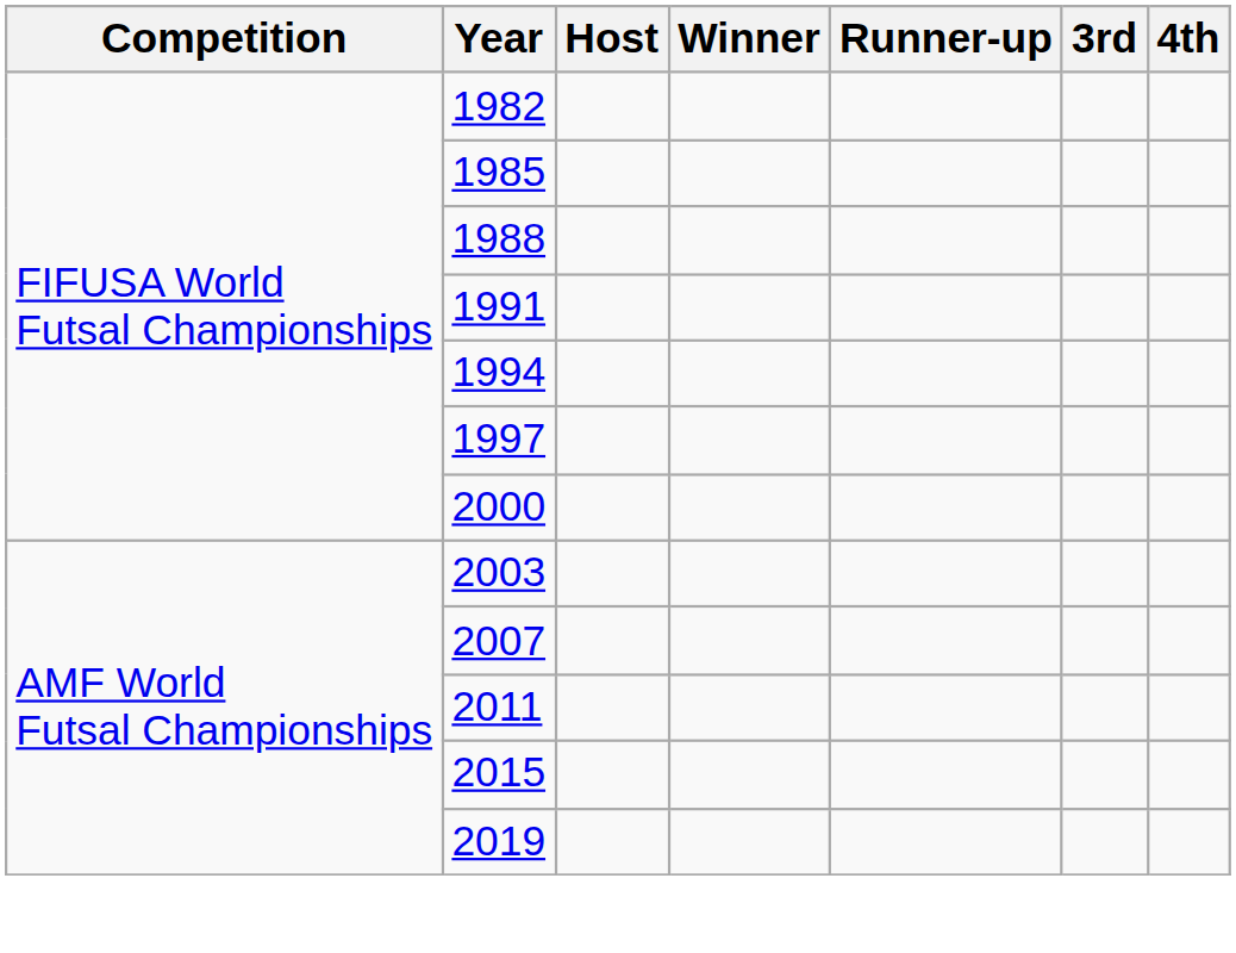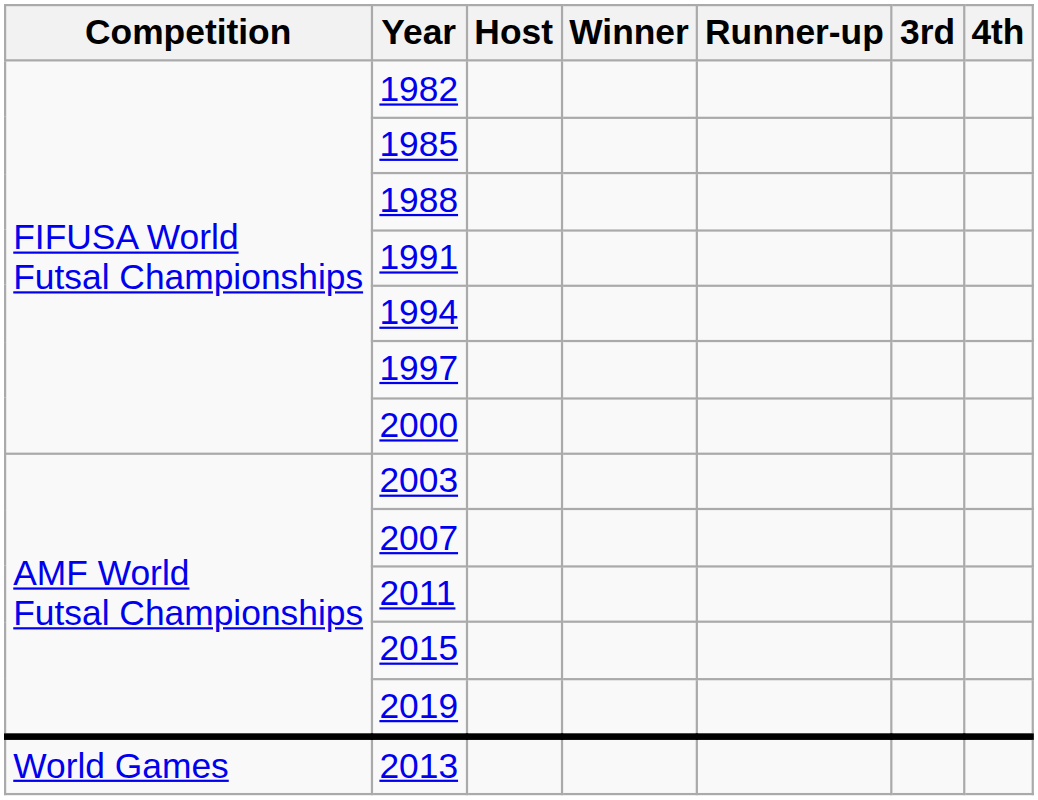+ row: World Games | 2013
